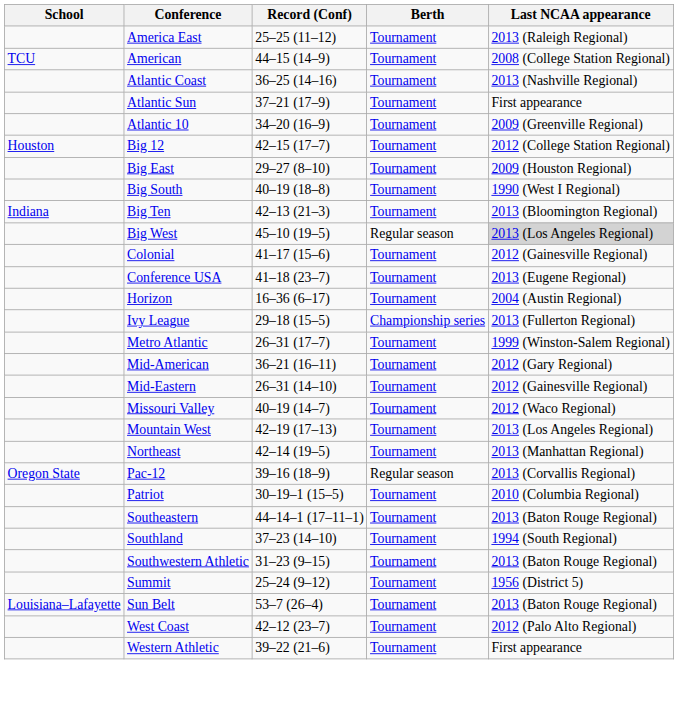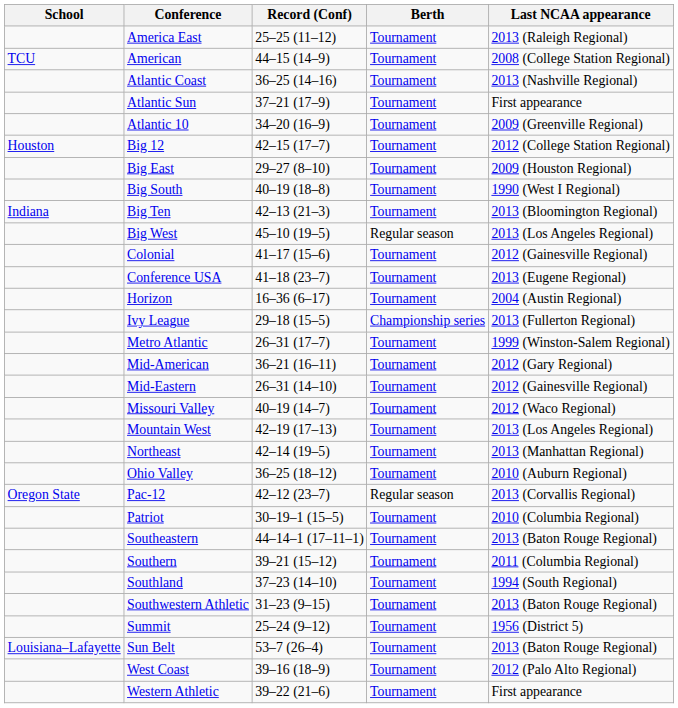Big West | Last NCAA appearance: lightgrey background -> no background
+ row: Ohio Valley | 36–25 (18–12) | Tournament | 2010 (Auburn Regional)
Pac-12 | Record (Conf): 39–16 (18–9) -> 42–12 (23–7)
+ row: Southern | 39–21 (15–12) | Tournament | 2011 (Columbia Regional)
West Coast | Record (Conf): 42–12 (23–7) -> 39–16 (18–9)
